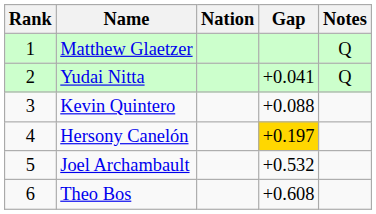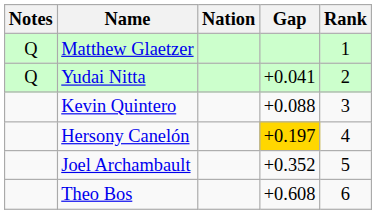columns swapped: Rank <-> Notes
Joel Archambault | Gap: +0.532 -> +0.352
